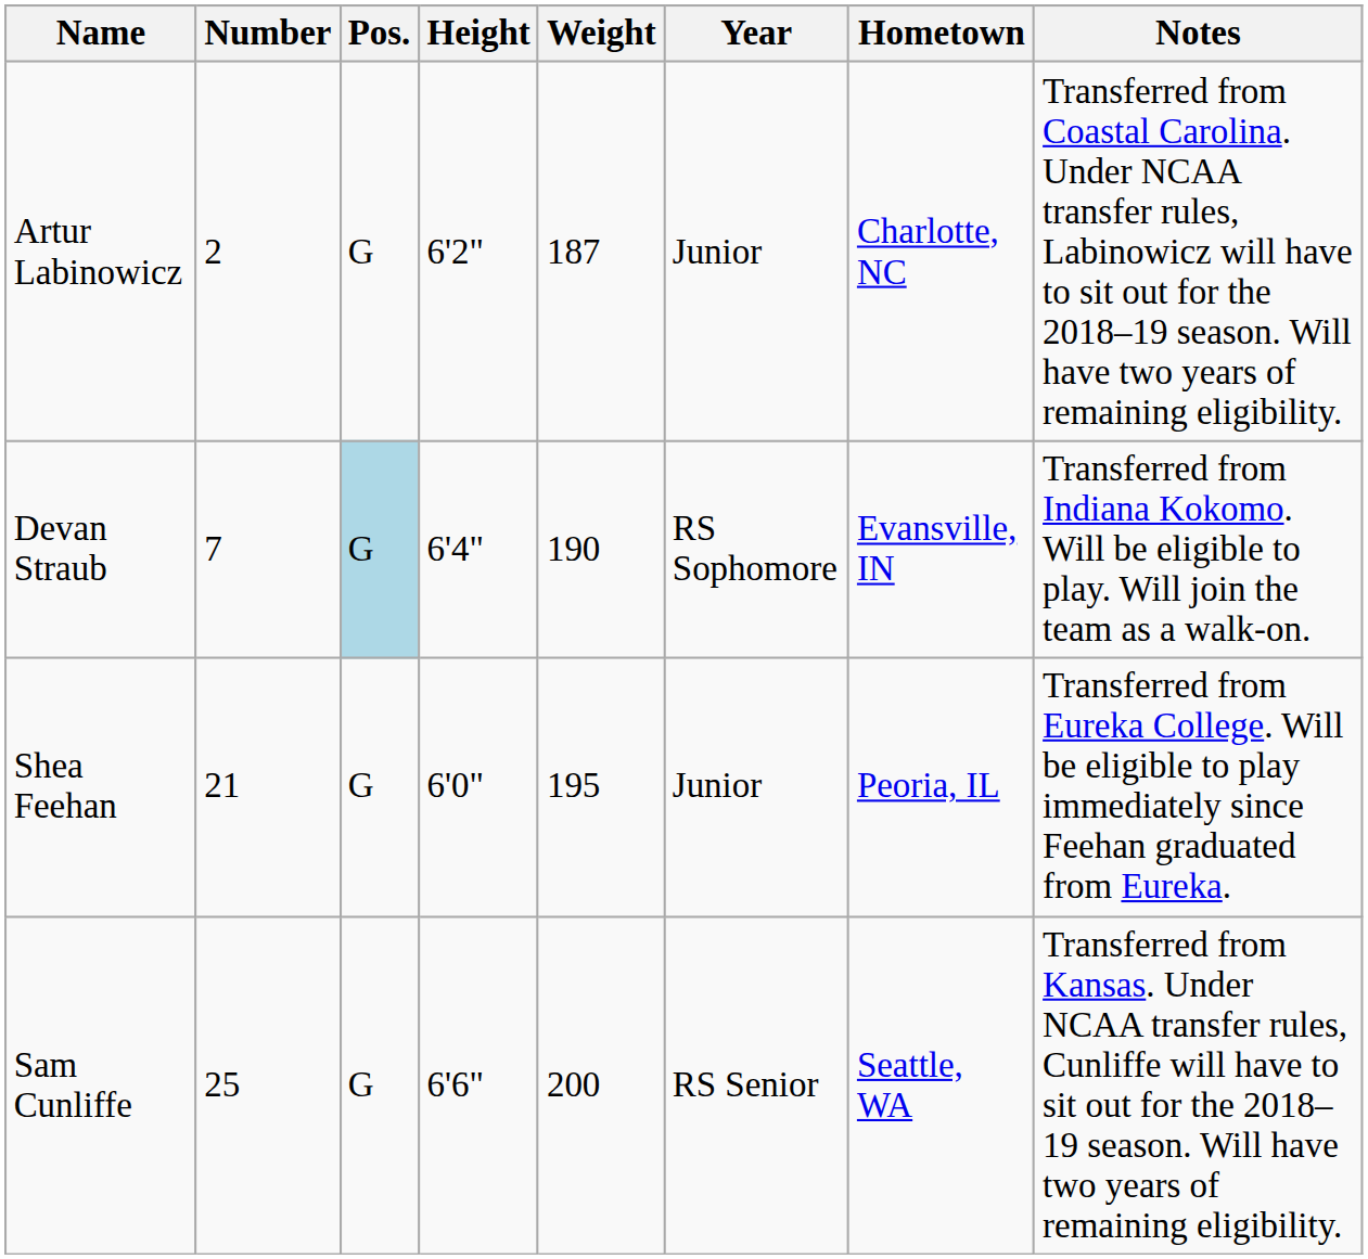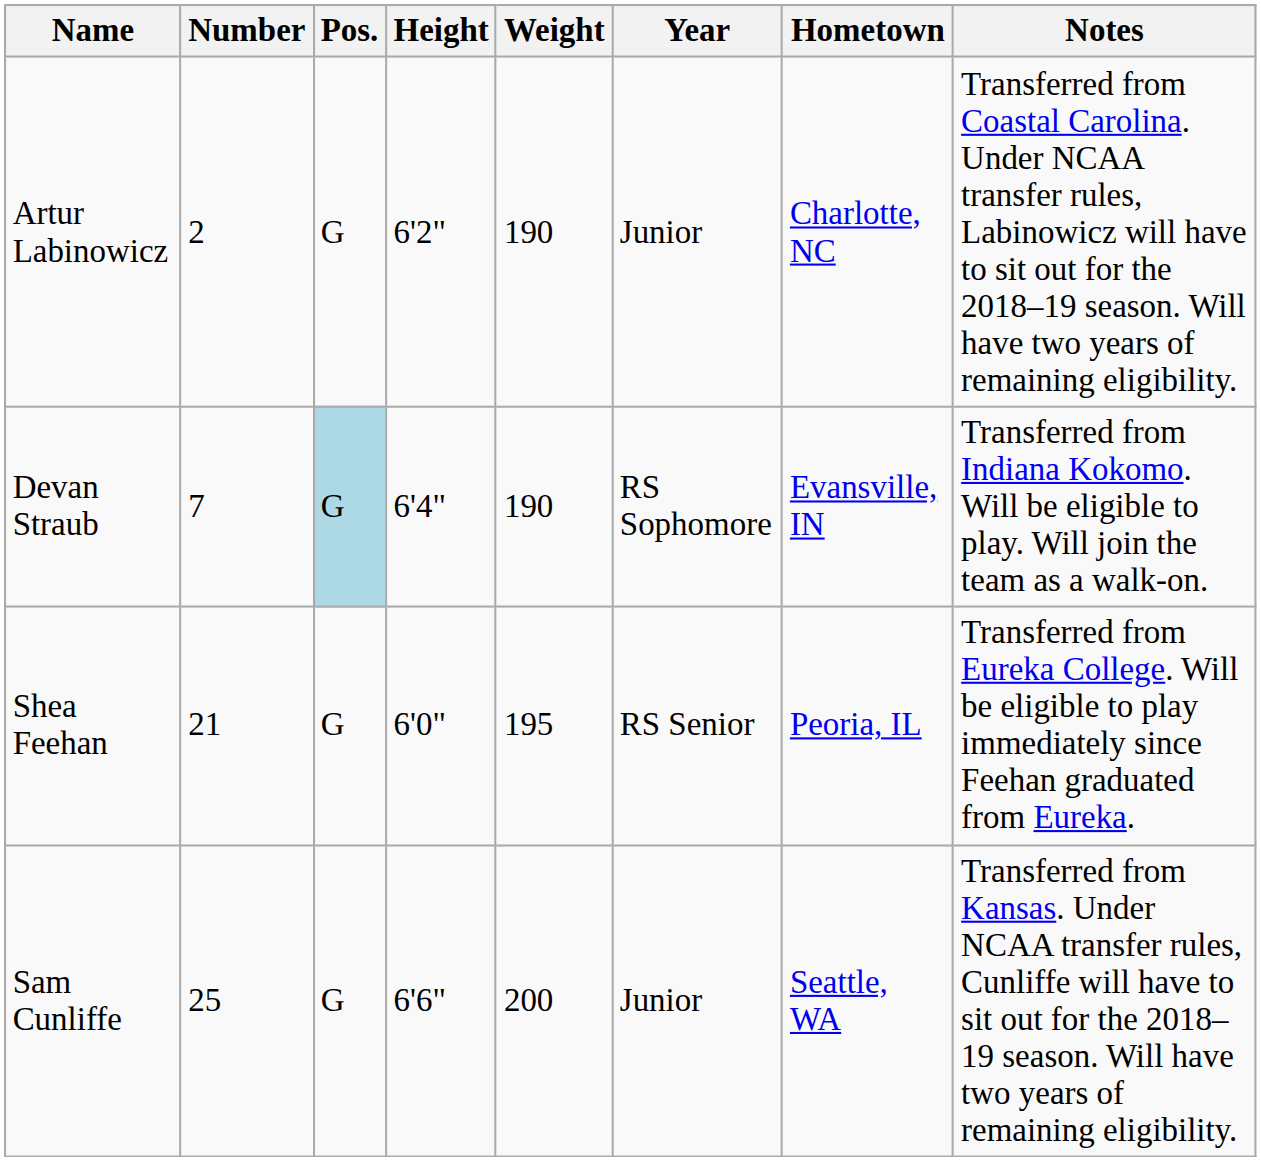Artur Labinowicz | Weight: 187 -> 190
Shea Feehan | Year: Junior -> RS Senior
Sam Cunliffe | Year: RS Senior -> Junior
